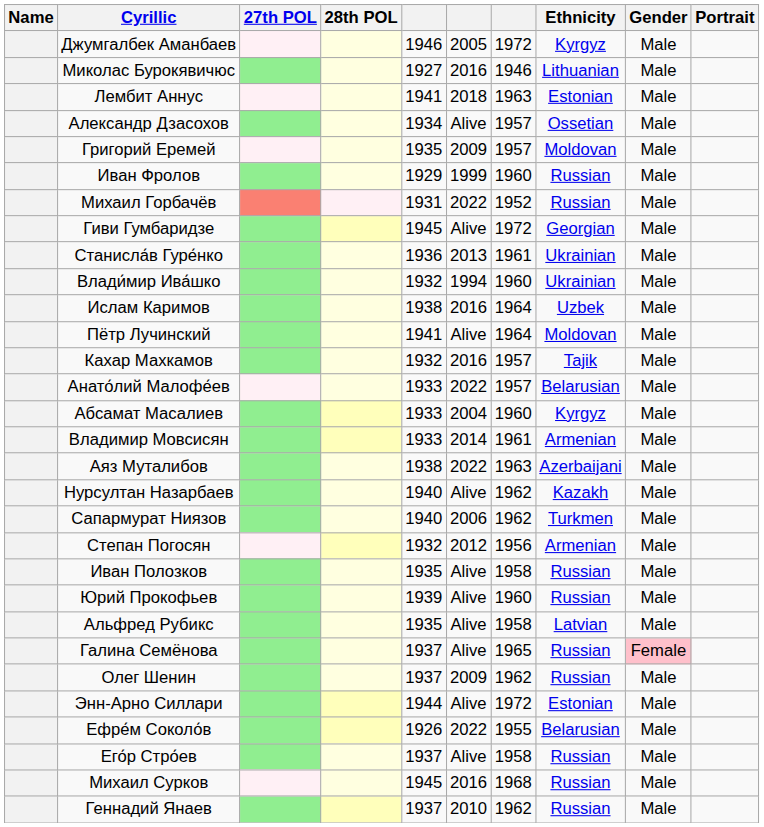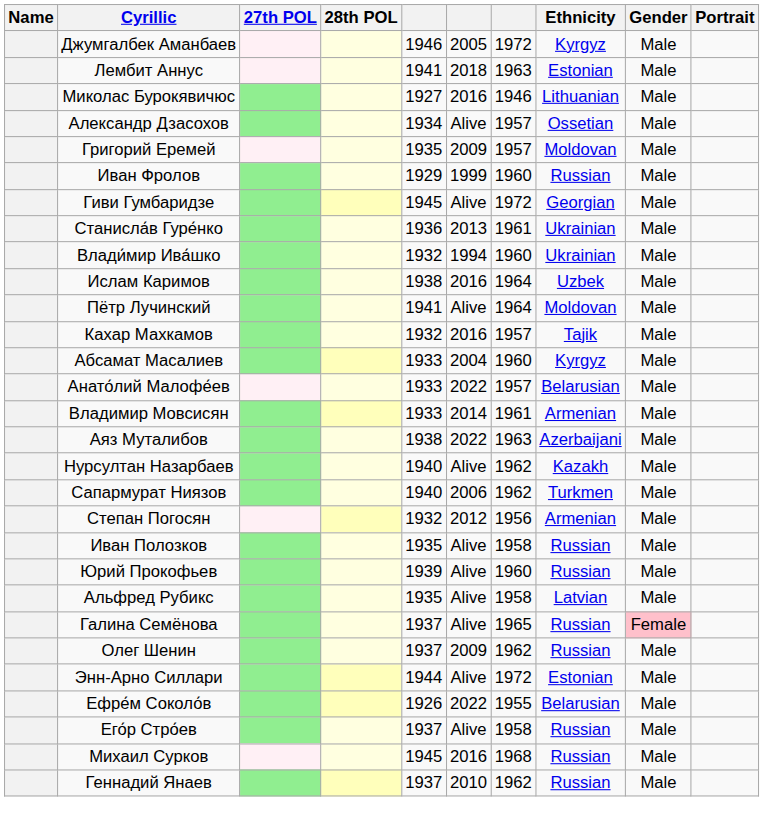rows swapped: Лембит Аннус <-> Миколас Бурокявичюс
- row: Михаил Горбачёв | 1931 | 2022 | 1952 | Russian | Male
rows swapped: Анато́лий Малофе́ев <-> Абсамат Масалиев
